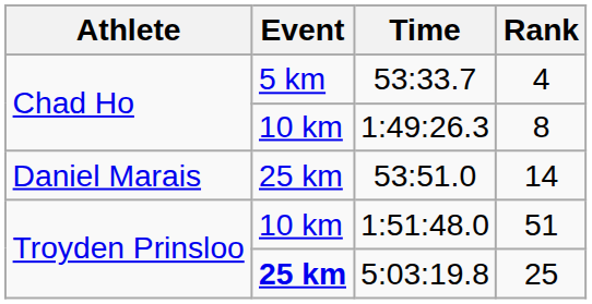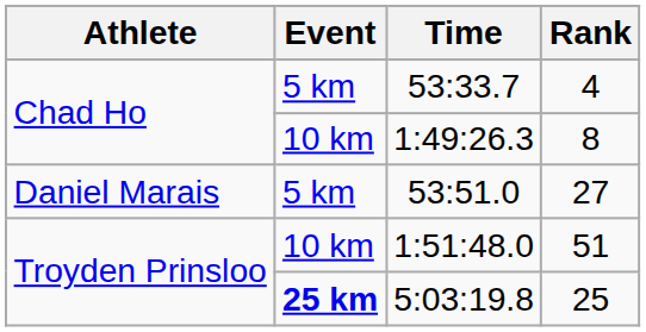53:51.0 | Event: 25 km -> 5 km
53:51.0 | Rank: 14 -> 27
